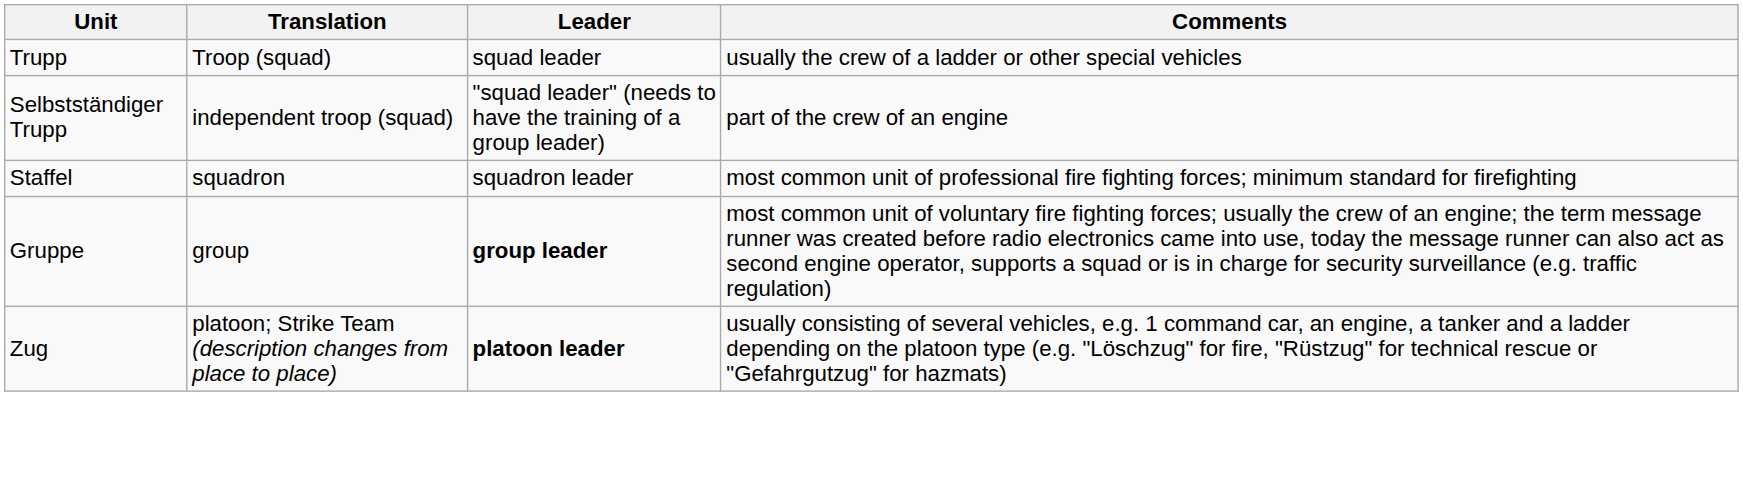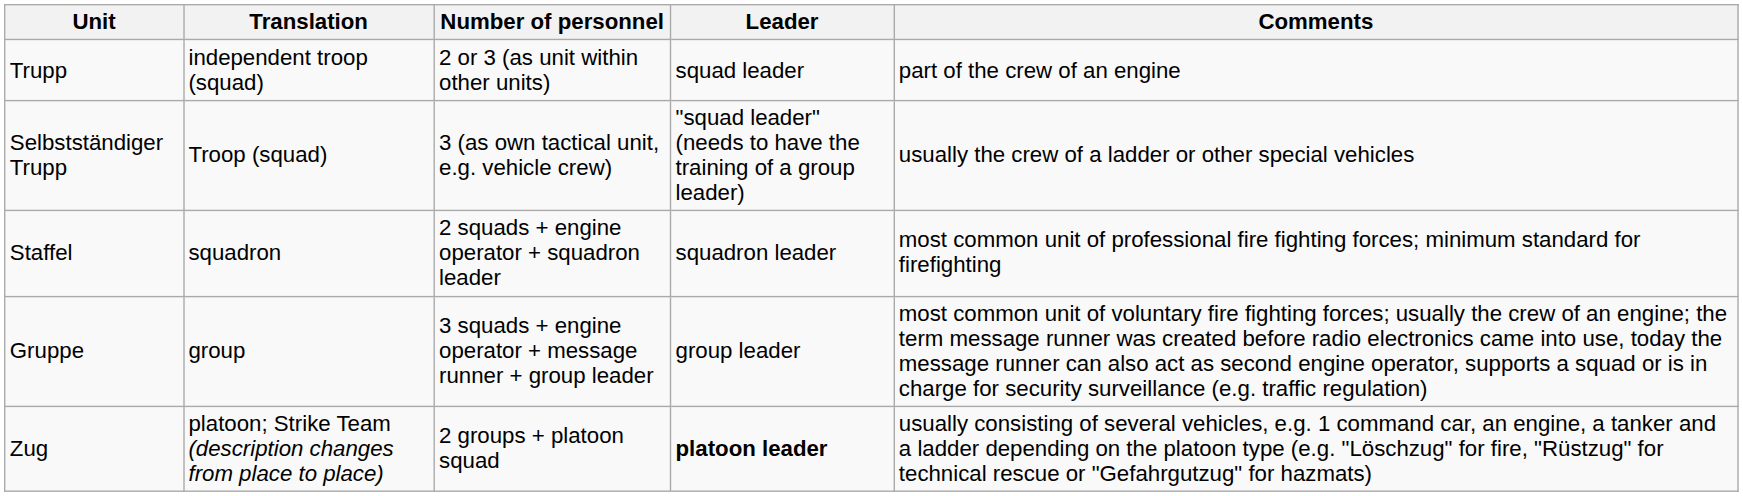+ column: Number of personnel | 2 or 3 (as unit within other units) | 3 (as own tactical unit, e.g. vehicle crew) | 2 squads + engine operator + squadron leader | 3 squads + engine operator + message runner + group leader | 2 groups + platoon squad
Trupp | Translation: Troop (squad) -> independent troop (squad)
Trupp | Comments: usually the crew of a ladder or other special vehicles -> part of the crew of an engine
Selbstständiger Trupp | Translation: independent troop (squad) -> Troop (squad)
Selbstständiger Trupp | Comments: part of the crew of an engine -> usually the crew of a ladder or other special vehicles
Gruppe | Leader: bold -> normal
